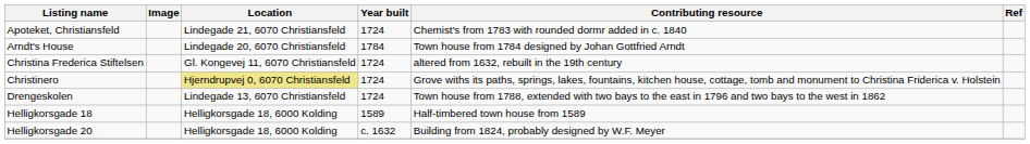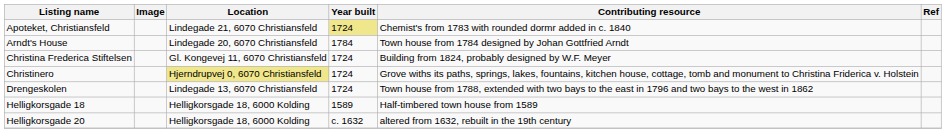Apoteket, Christiansfeld | Year built: no background -> khaki background
Christina Frederica Stiftelsen | Contributing resource: altered from 1632, rebuilt in the 19th century -> Building from 1824, probably designed by W.F. Meyer
Helligkorsgade 20 | Contributing resource: Building from 1824, probably designed by W.F. Meyer -> altered from 1632, rebuilt in the 19th century
